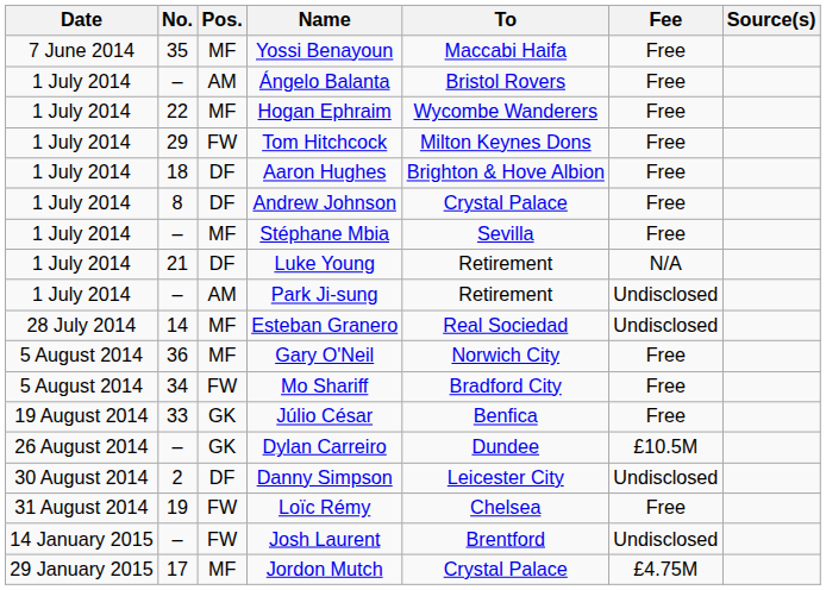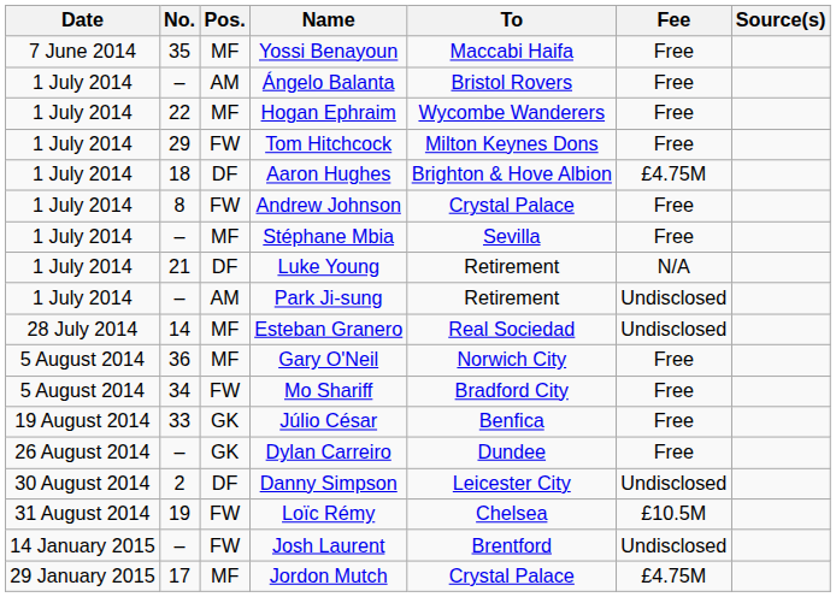Aaron Hughes | Fee: Free -> £4.75M
Andrew Johnson | Pos.: DF -> FW
Dylan Carreiro | Fee: £10.5M -> Free
Loïc Rémy | Fee: Free -> £10.5M
